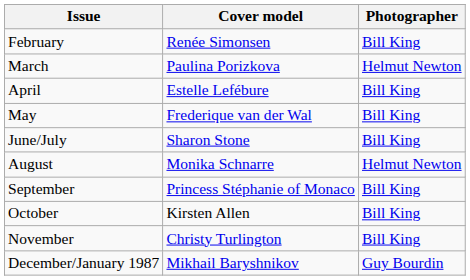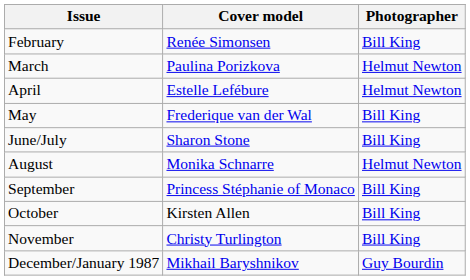April | Photographer: Bill King -> Helmut Newton
